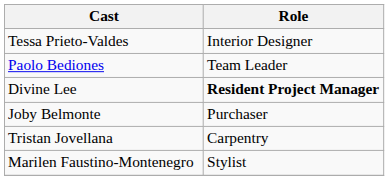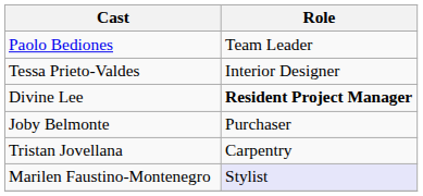rows swapped: Paolo Bediones <-> Tessa Prieto-Valdes
Marilen Faustino-Montenegro | Role: no background -> lavender background
